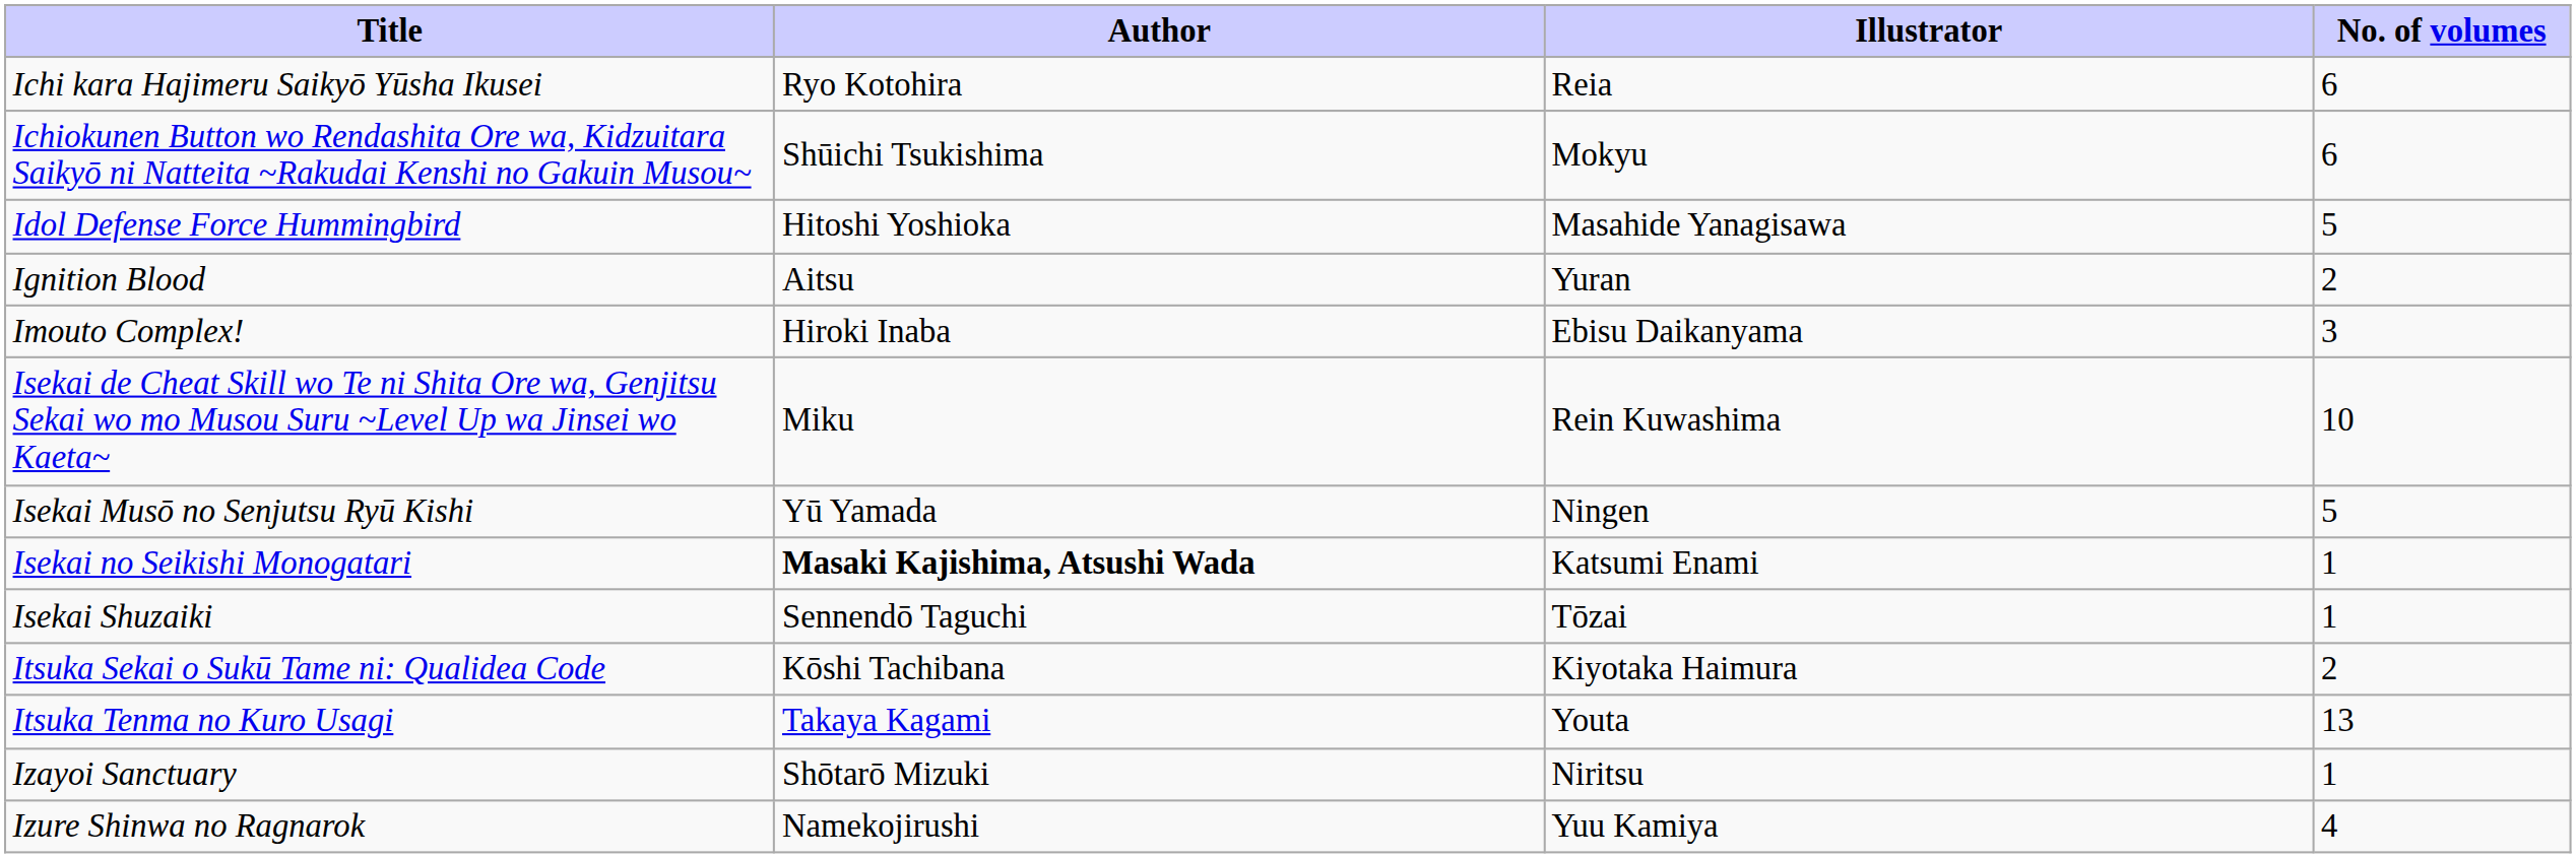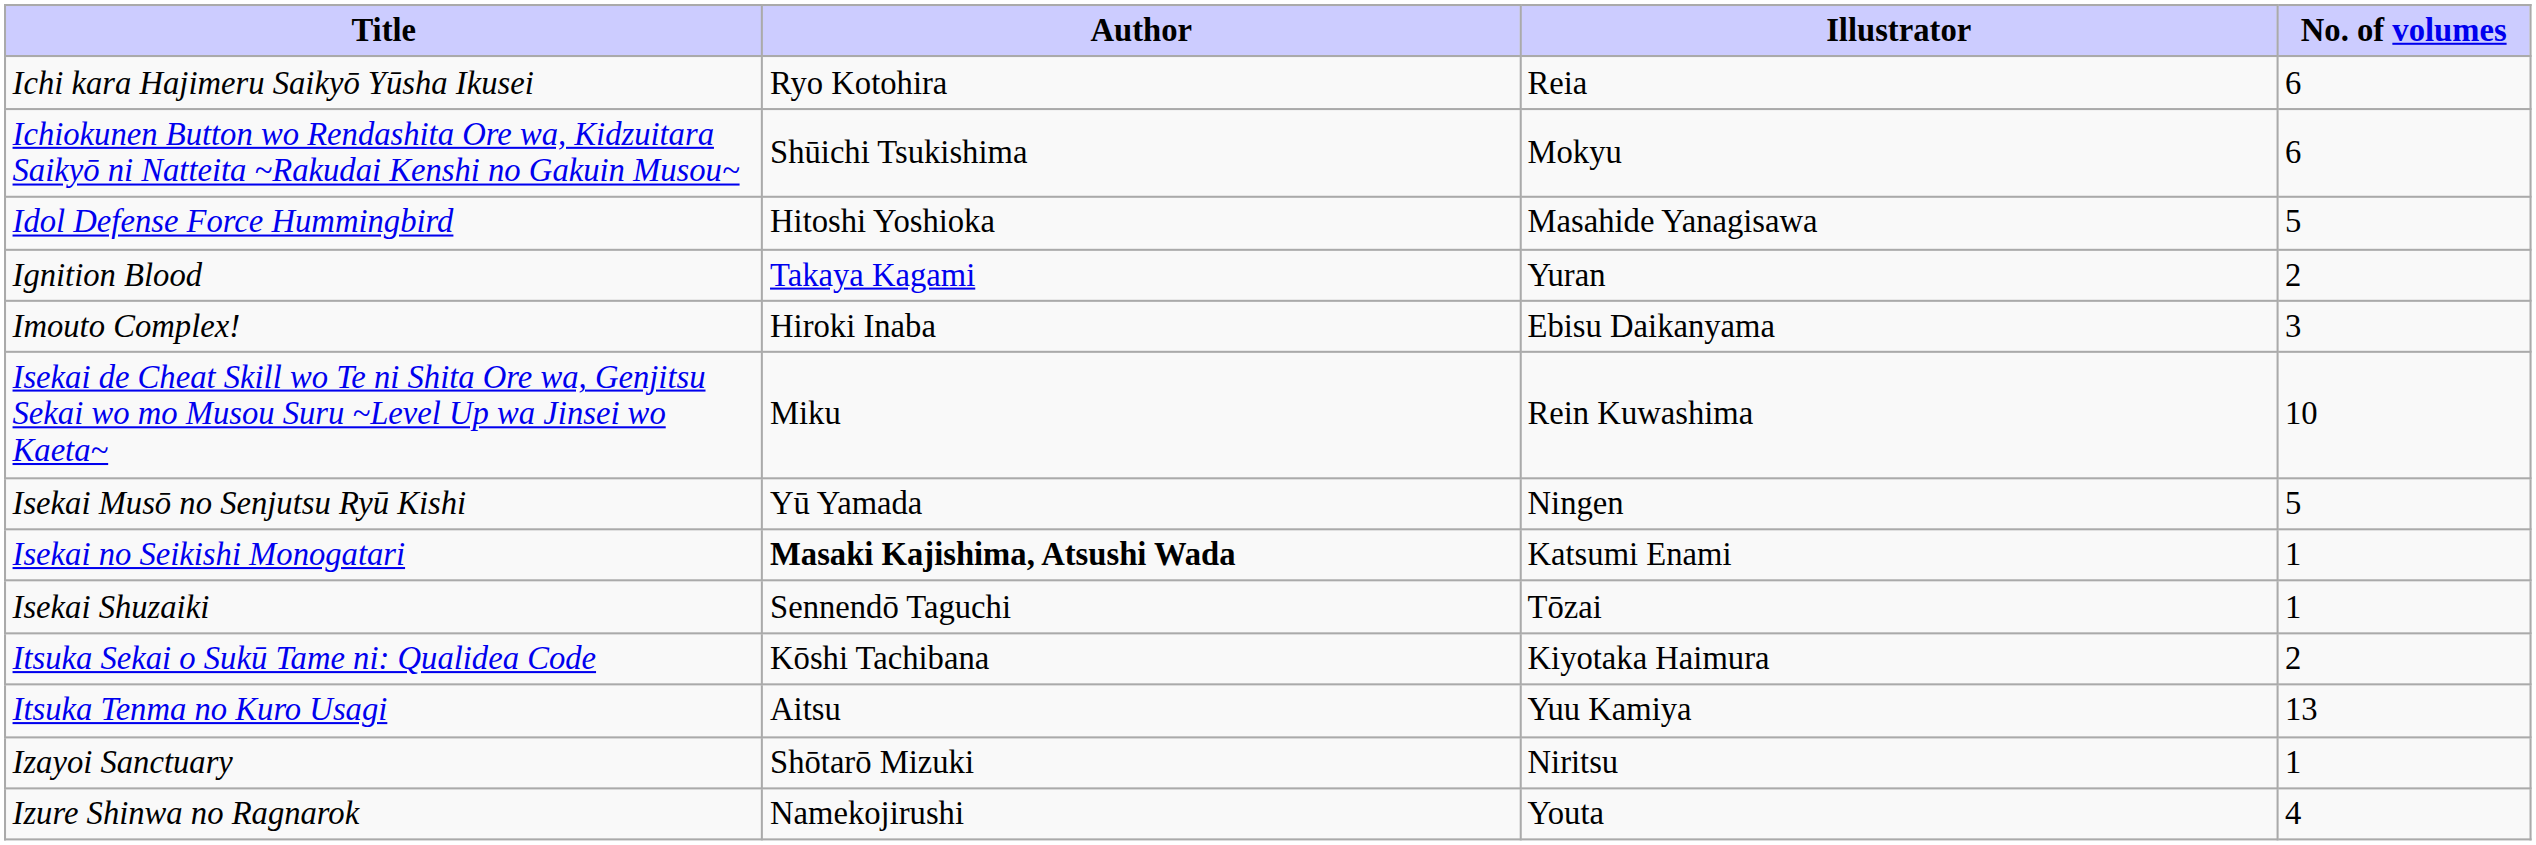Ignition Blood | Author: Aitsu -> Takaya Kagami
Itsuka Tenma no Kuro Usagi | Author: Takaya Kagami -> Aitsu
Itsuka Tenma no Kuro Usagi | Illustrator: Youta -> Yuu Kamiya
Izure Shinwa no Ragnarok | Illustrator: Yuu Kamiya -> Youta
